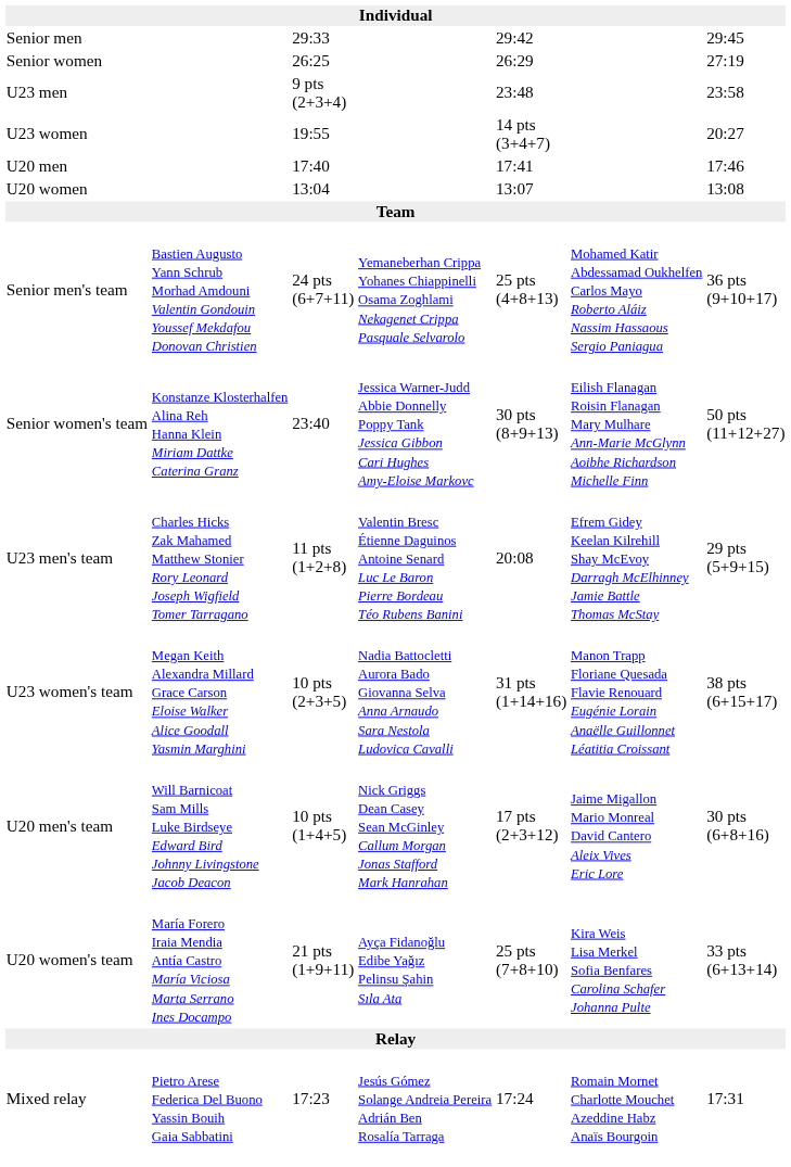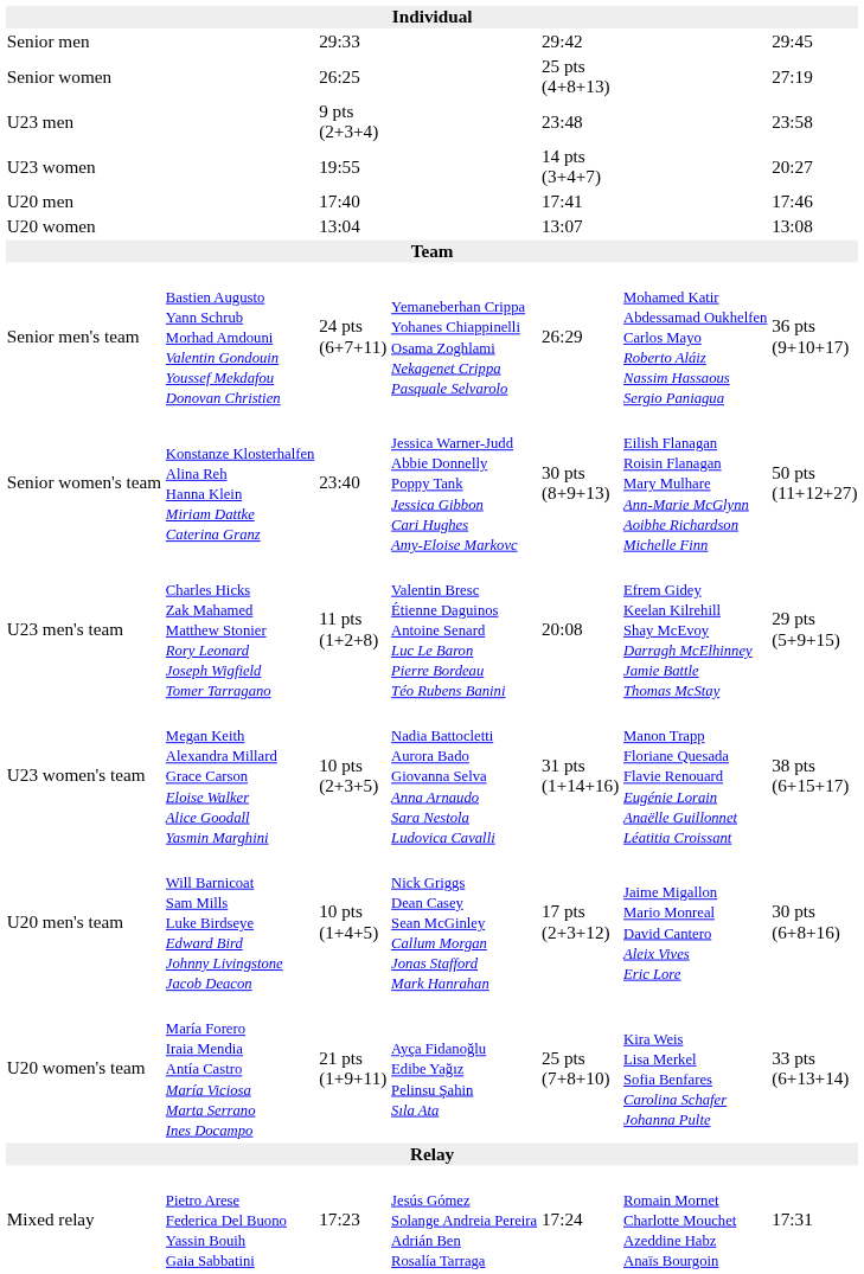Senior women | column 5: 26:29 -> 25 pts (4+8+13)
Senior men's team | column 5: 25 pts (4+8+13) -> 26:29
